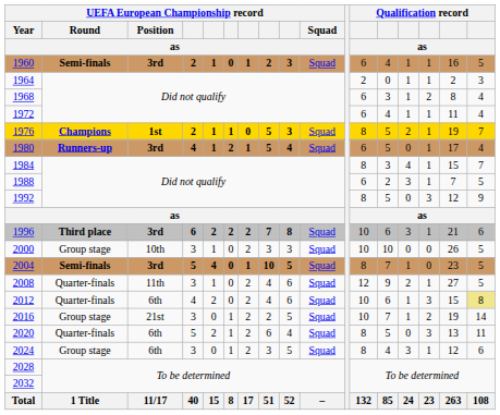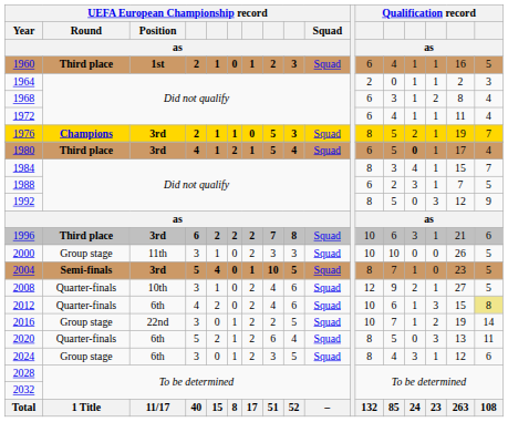1960 | UEFA European Championship record / Round / as: Semi-finals -> Third place
1960 | UEFA European Championship record / Position / as: 3rd -> 1st
1976 | UEFA European Championship record / Position / as: 1st -> 3rd
1980 | UEFA European Championship record / Round / as: Runners-up -> Third place
1980 | column 14: normal -> bold
2000 | UEFA European Championship record / Position / as: 10th -> 11th
2008 | UEFA European Championship record / Position / as: 11th -> 10th
2016 | UEFA European Championship record / Position / as: 21st -> 22nd
